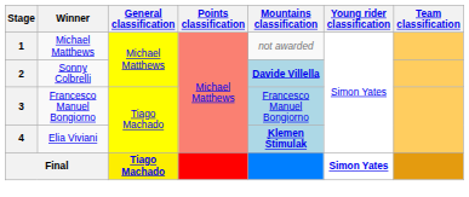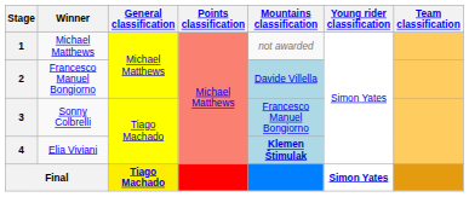2 | Winner: Sonny Colbrelli -> Francesco Manuel Bongiorno
2 | Mountains classification: bold -> normal
3 | Winner: Francesco Manuel Bongiorno -> Sonny Colbrelli
